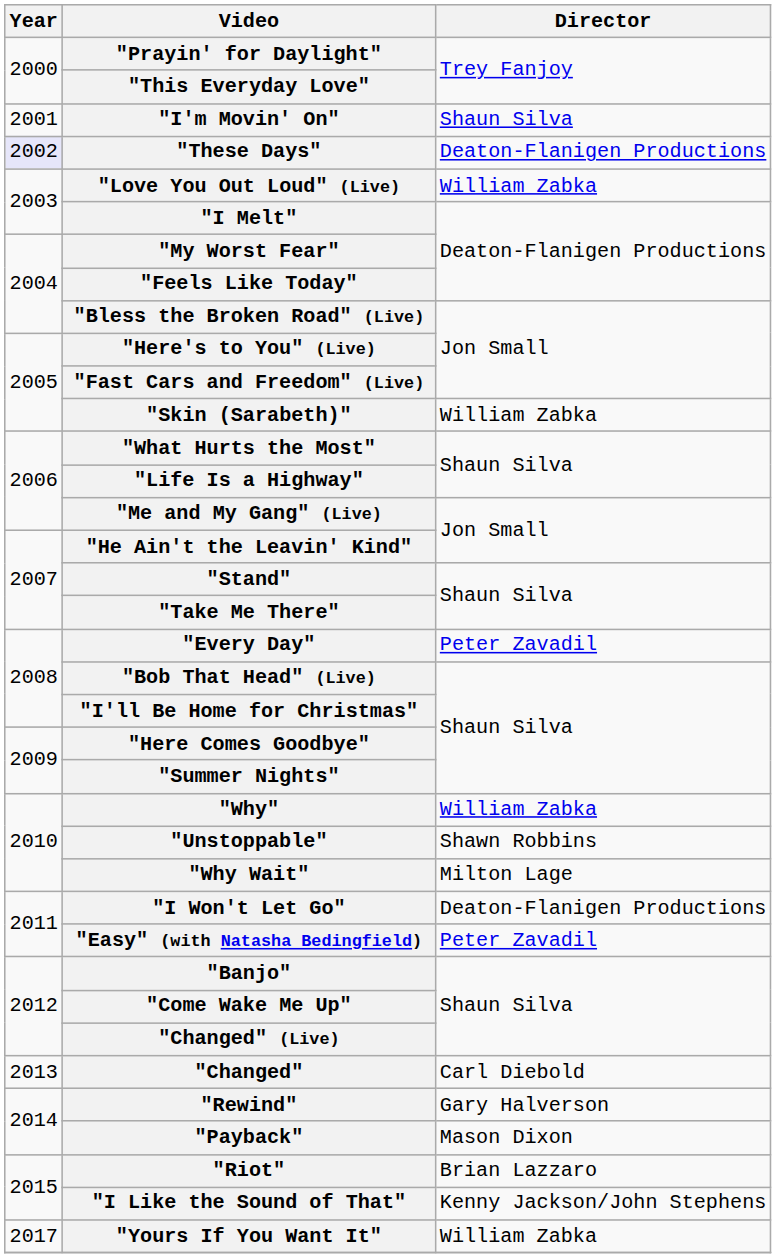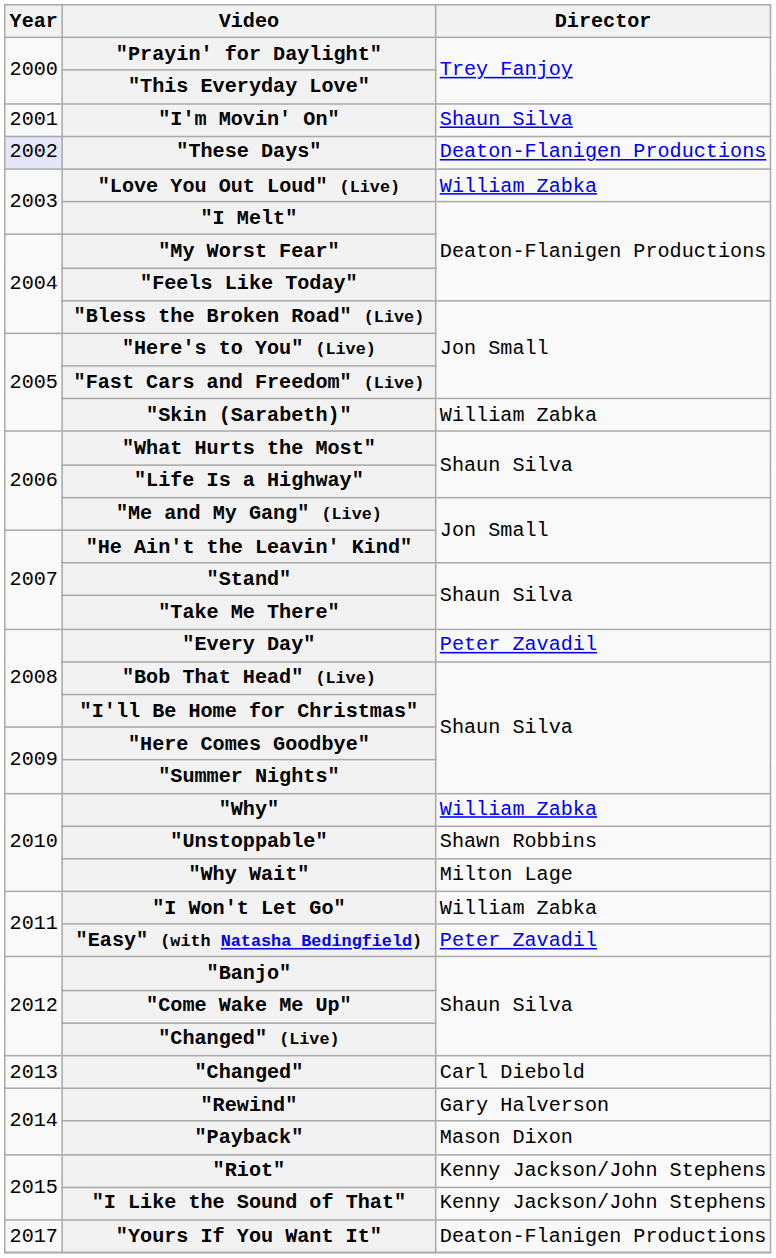"I Won't Let Go" | Director: Deaton-Flanigen Productions -> William Zabka
"Riot" | Director: Brian Lazzaro -> Kenny Jackson/John Stephens
"Yours If You Want It" | Director: William Zabka -> Deaton-Flanigen Productions
